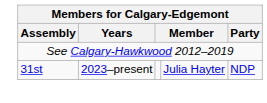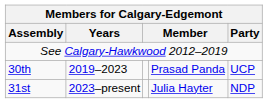+ row: 30th | 2019–2023 | Prasad Panda | UCP
